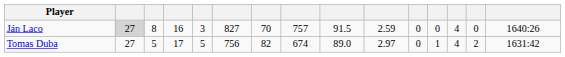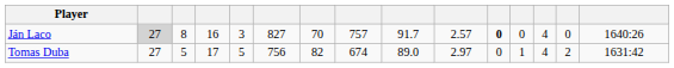Ján Laco | column 9: 91.5 -> 91.7
Ján Laco | column 10: 2.59 -> 2.57
Ján Laco | column 11: normal -> bold
